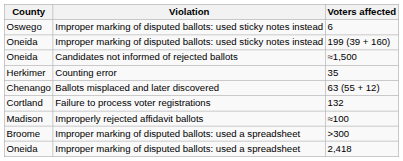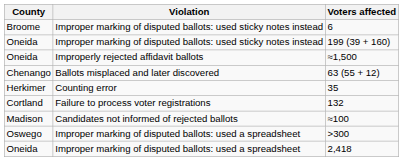6 | County: Oswego -> Broome
≈1,500 | Violation: Candidates not informed of rejected ballots -> Improperly rejected affidavit ballots
rows swapped: 35 <-> 63 (55 + 12)
≈100 | Violation: Improperly rejected affidavit ballots -> Candidates not informed of rejected ballots
>300 | County: Broome -> Oswego
